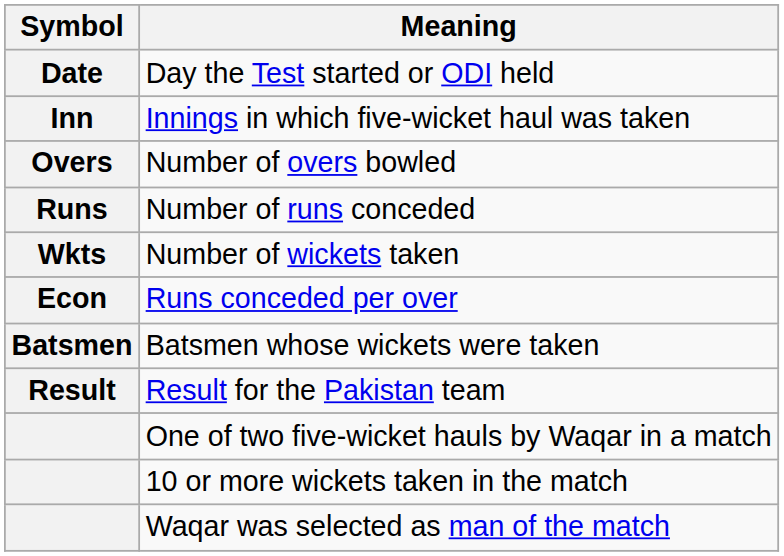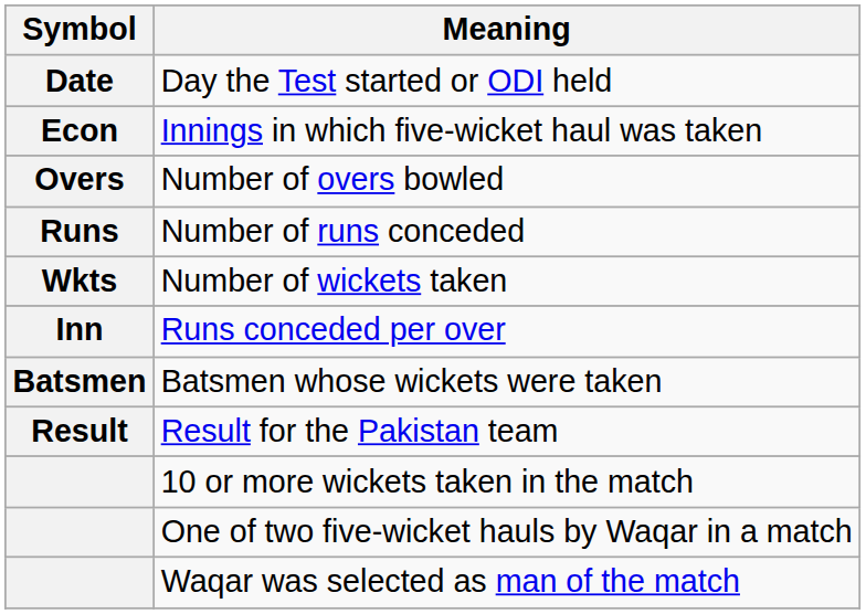Innings in which five-wicket haul was taken | Symbol: Inn -> Econ
Runs conceded per over | Symbol: Econ -> Inn
rows swapped: One of two five-wicket hauls by Waqar in a match <-> 10 or more wickets taken in the match
